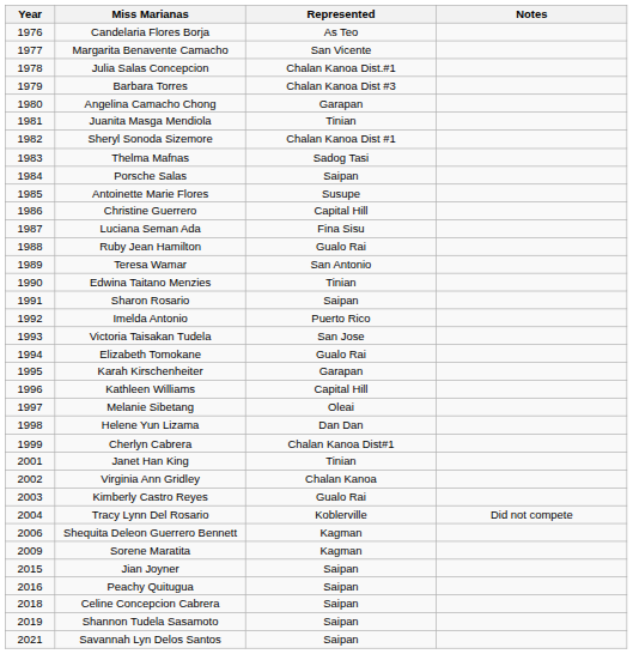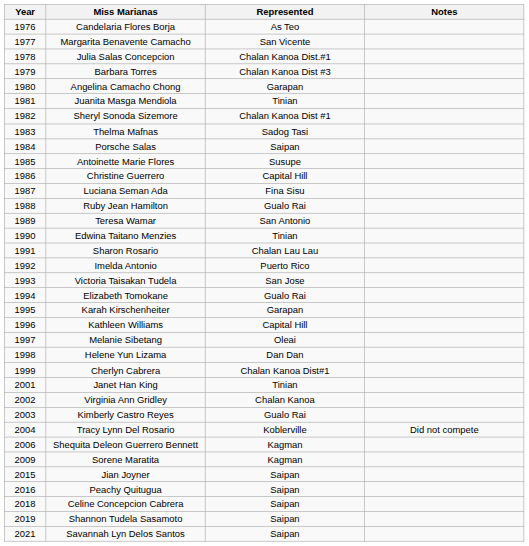Sharon Rosario | Represented: Saipan -> Chalan Lau Lau
